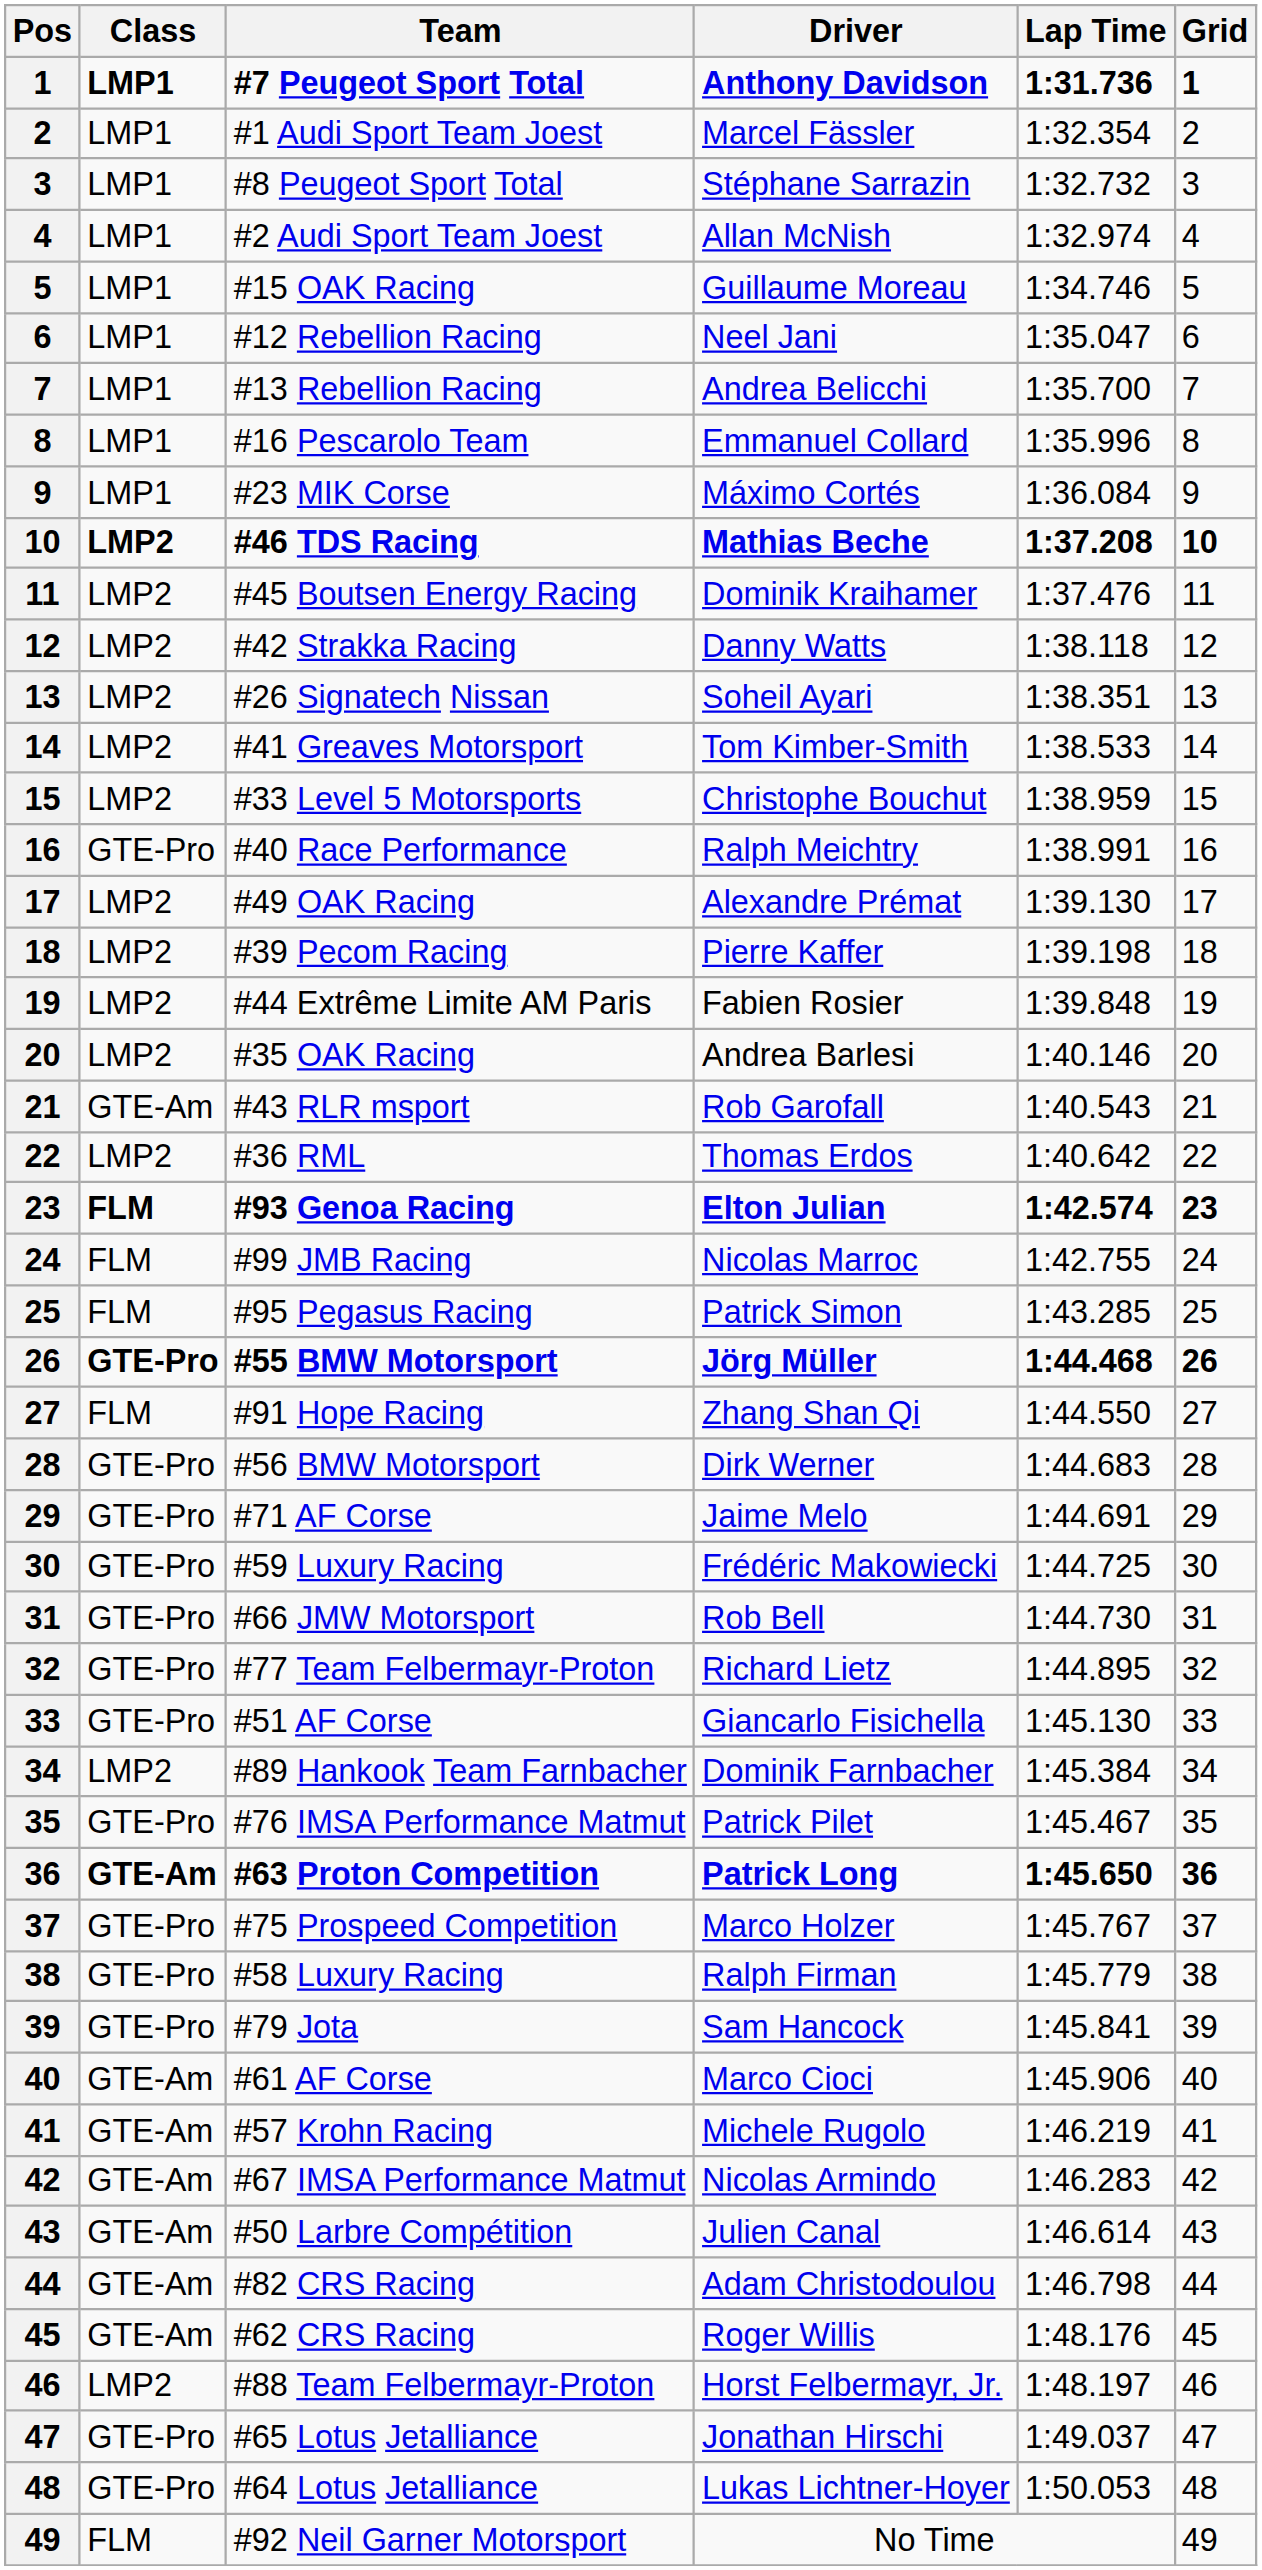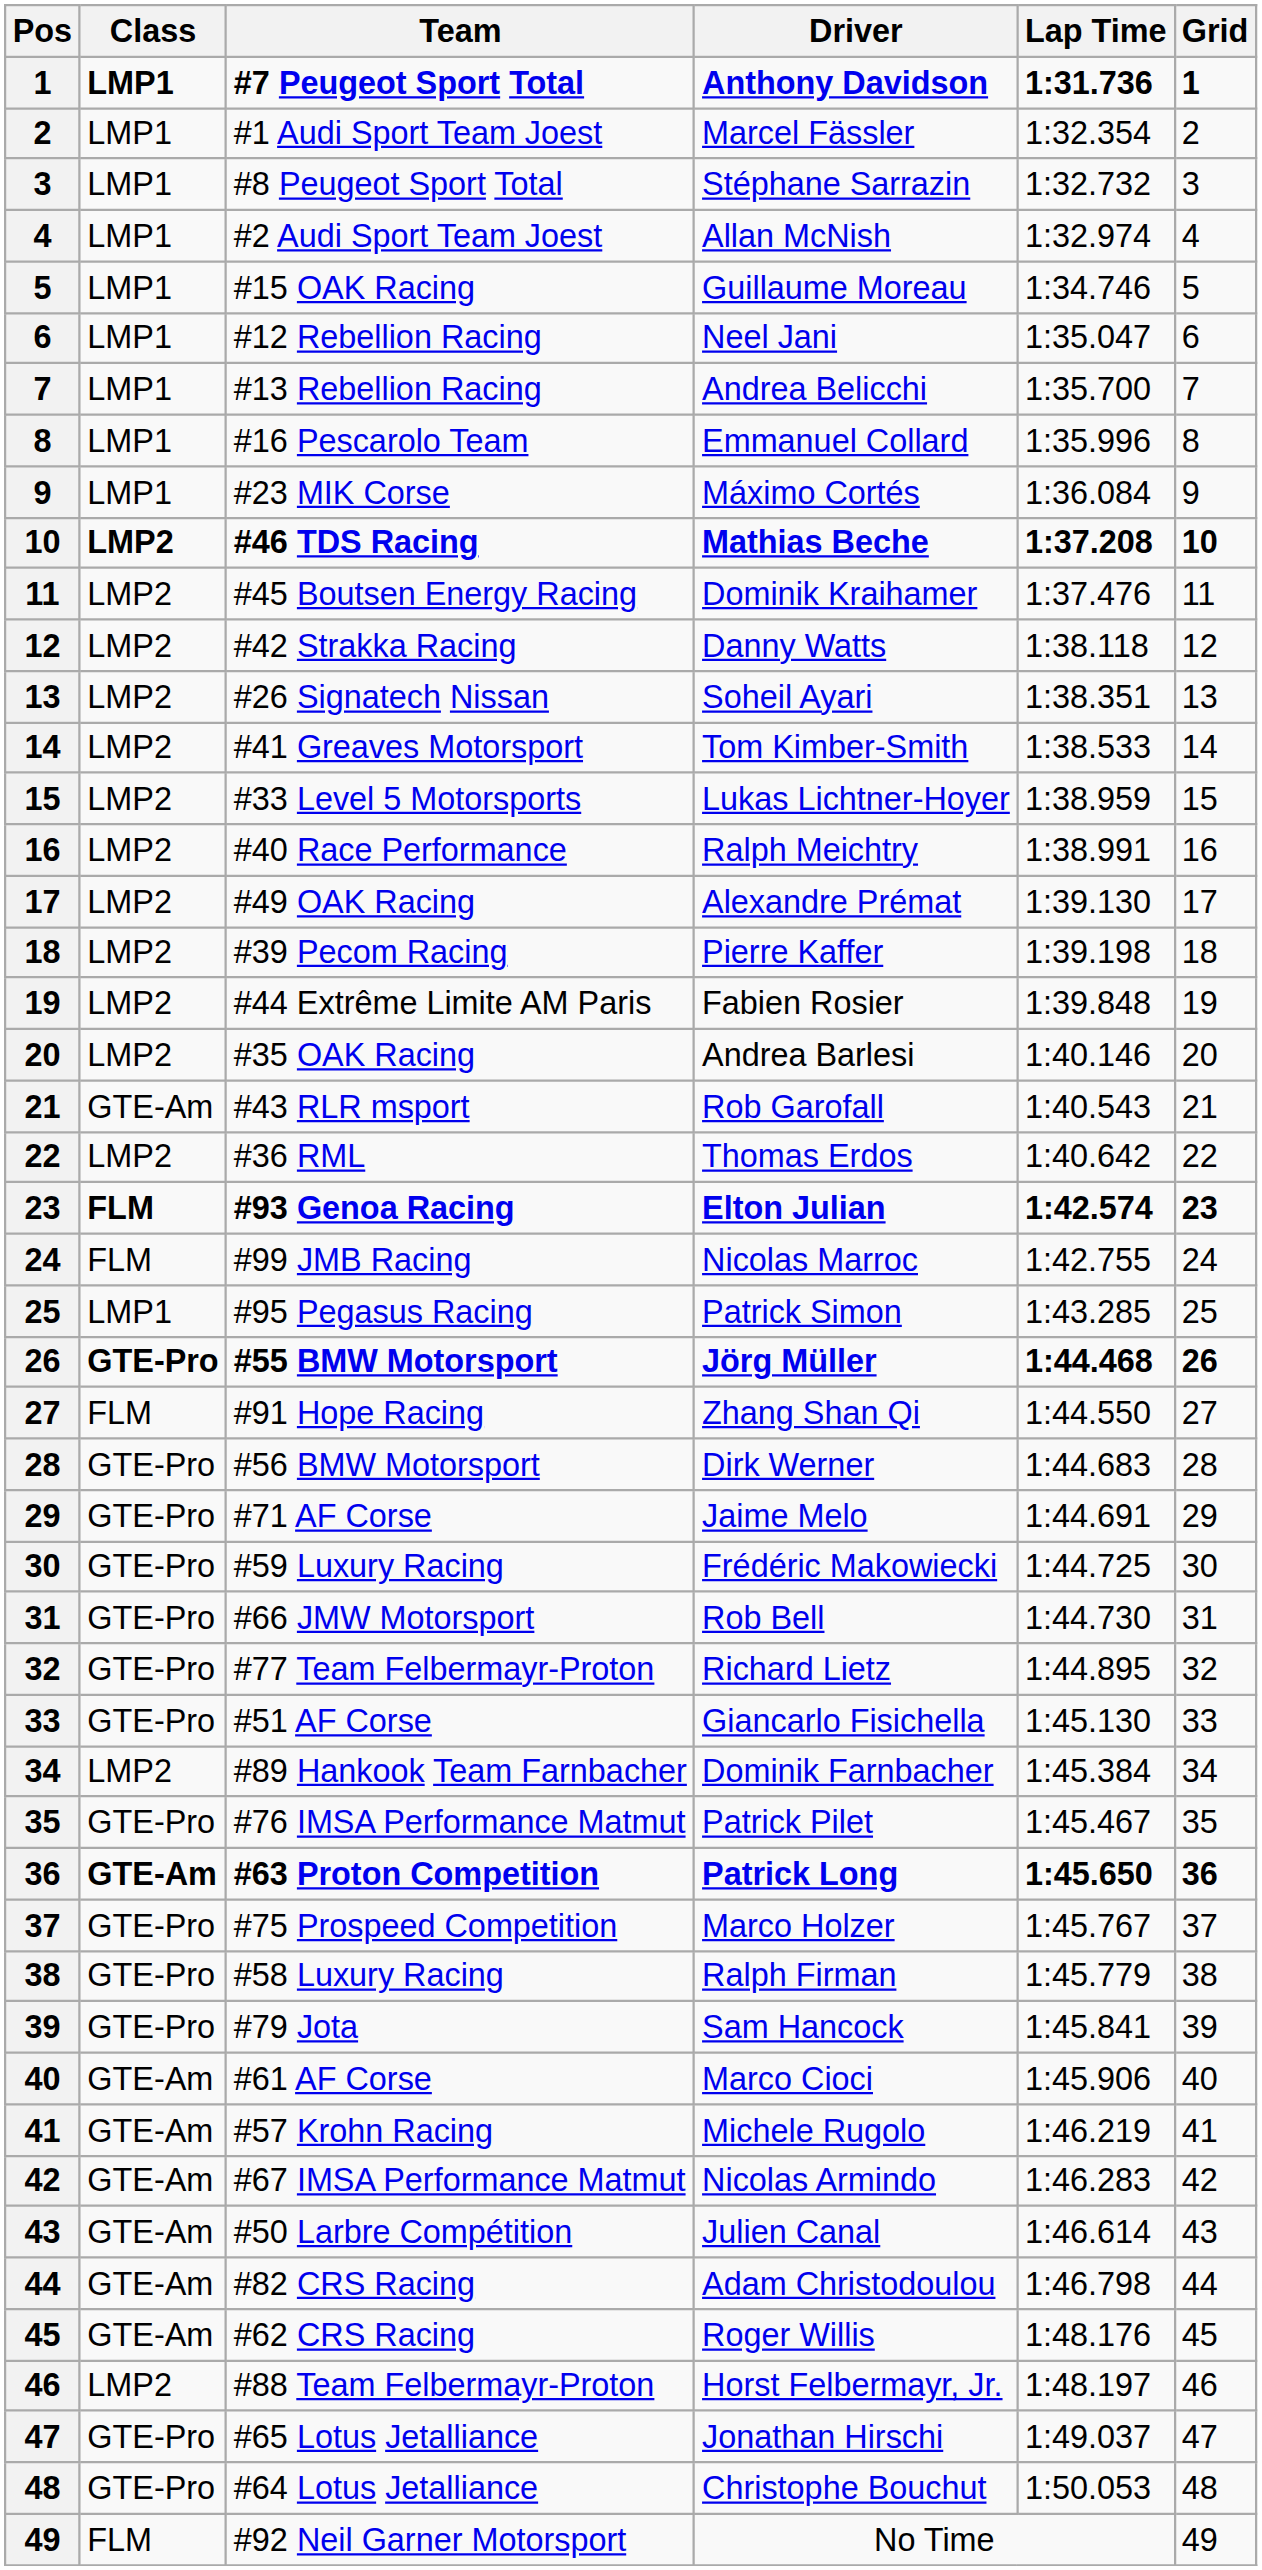#33 Level 5 Motorsports | Driver: Christophe Bouchut -> Lukas Lichtner-Hoyer
#40 Race Performance | Class: GTE-Pro -> LMP2
#95 Pegasus Racing | Class: FLM -> LMP1
#64 Lotus Jetalliance | Driver: Lukas Lichtner-Hoyer -> Christophe Bouchut
